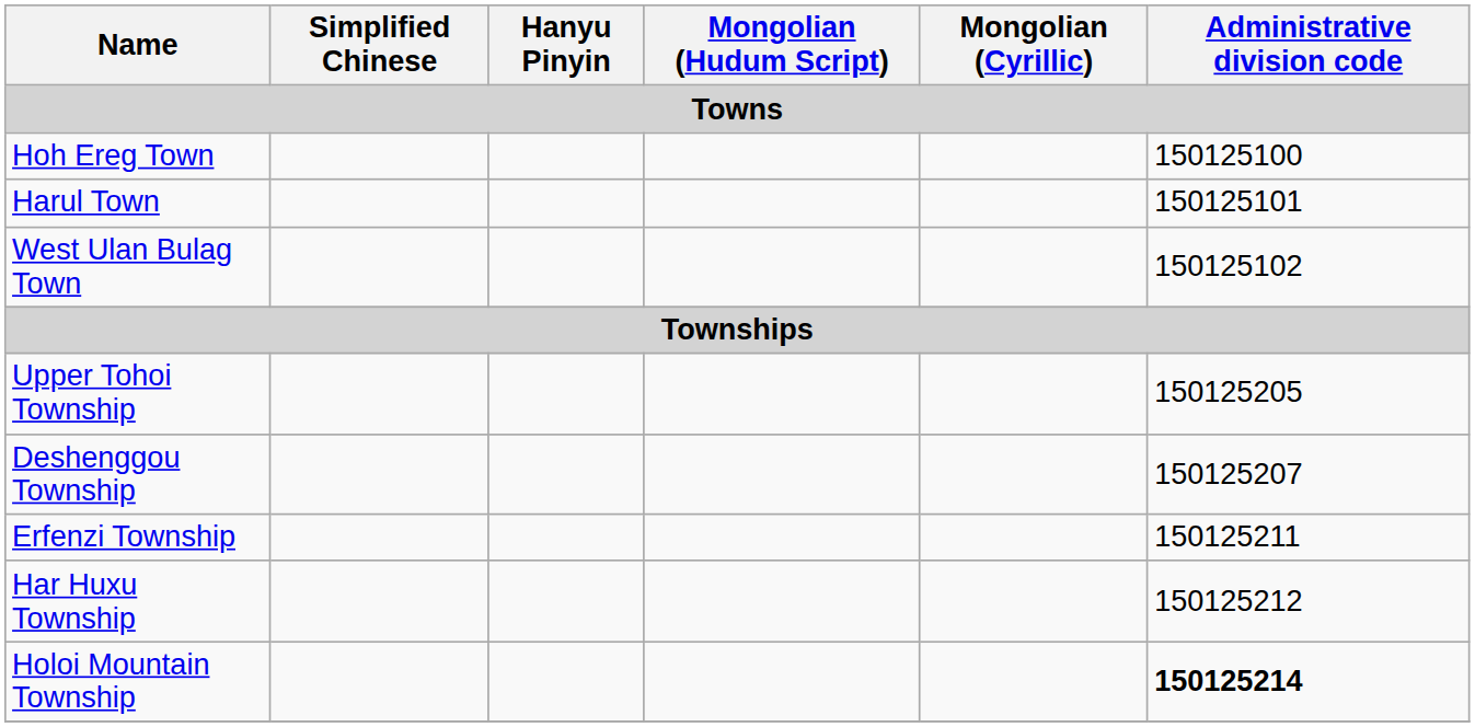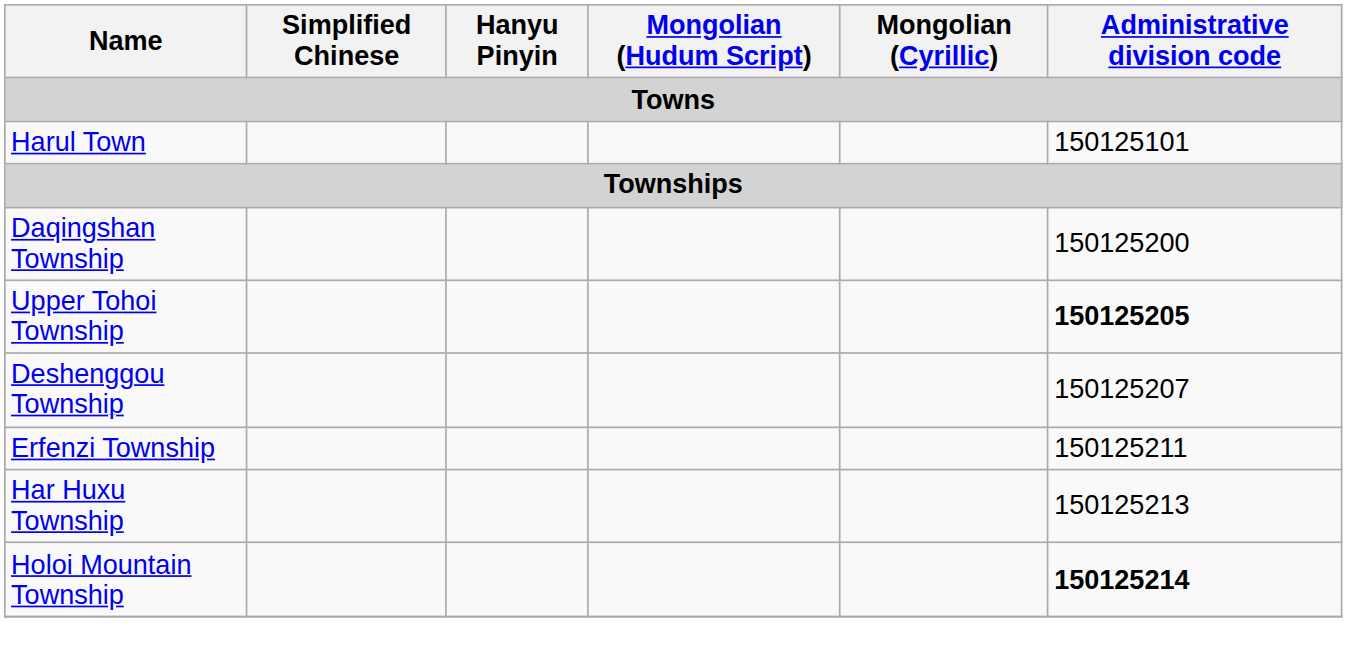- row: Hoh Ereg Town | 150125100
- row: West Ulan Bulag Town | 150125102
+ row: Daqingshan Township | 150125200
Upper Tohoi Township | Administrative division code: normal -> bold
Har Huxu Township | Administrative division code: 150125212 -> 150125213
